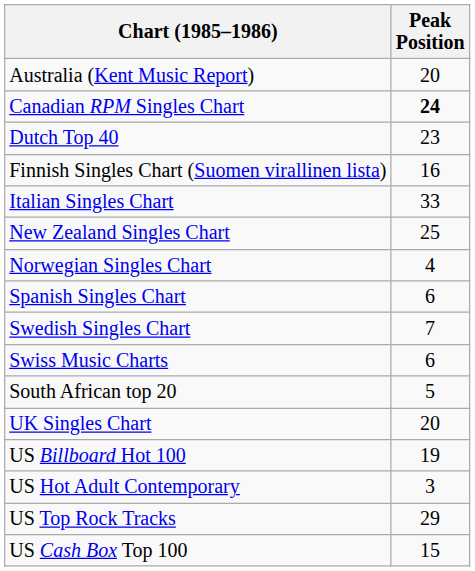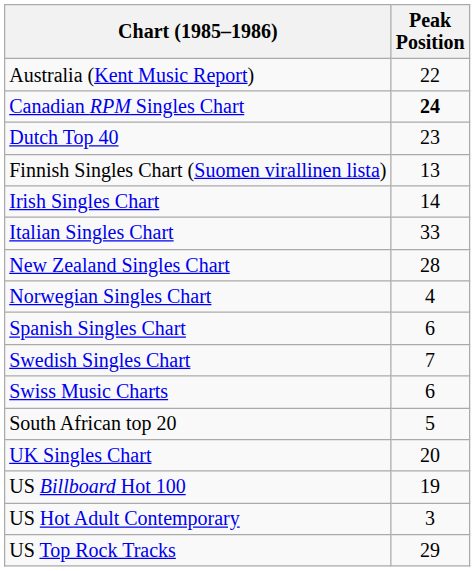Australia (Kent Music Report) | Peak Position: 20 -> 22
Finnish Singles Chart (Suomen virallinen lista) | Peak Position: 16 -> 13
+ row: Irish Singles Chart | 14
New Zealand Singles Chart | Peak Position: 25 -> 28
- row: US Cash Box Top 100 | 15
